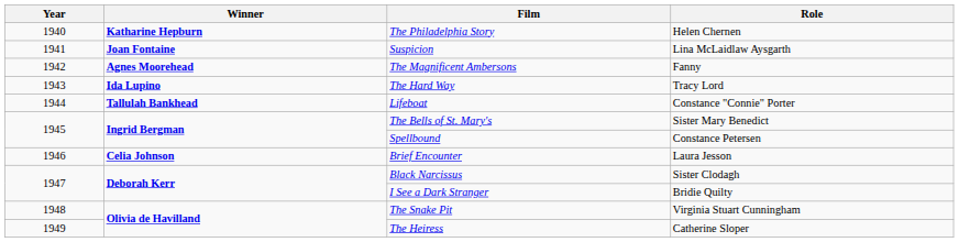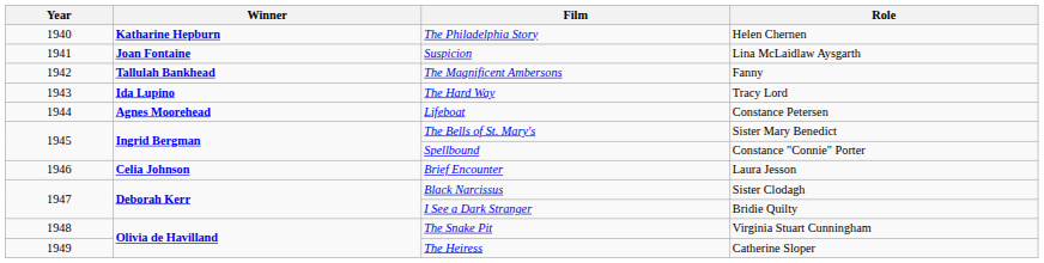The Magnificent Ambersons | Winner: Agnes Moorehead -> Tallulah Bankhead
Lifeboat | Winner: Tallulah Bankhead -> Agnes Moorehead
Lifeboat | Role: Constance "Connie" Porter -> Constance Petersen
Spellbound | Role: Constance Petersen -> Constance "Connie" Porter
